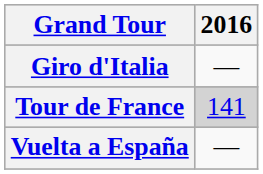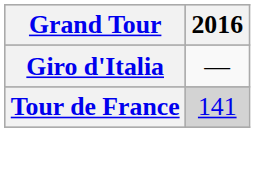- row: Vuelta a España | —
